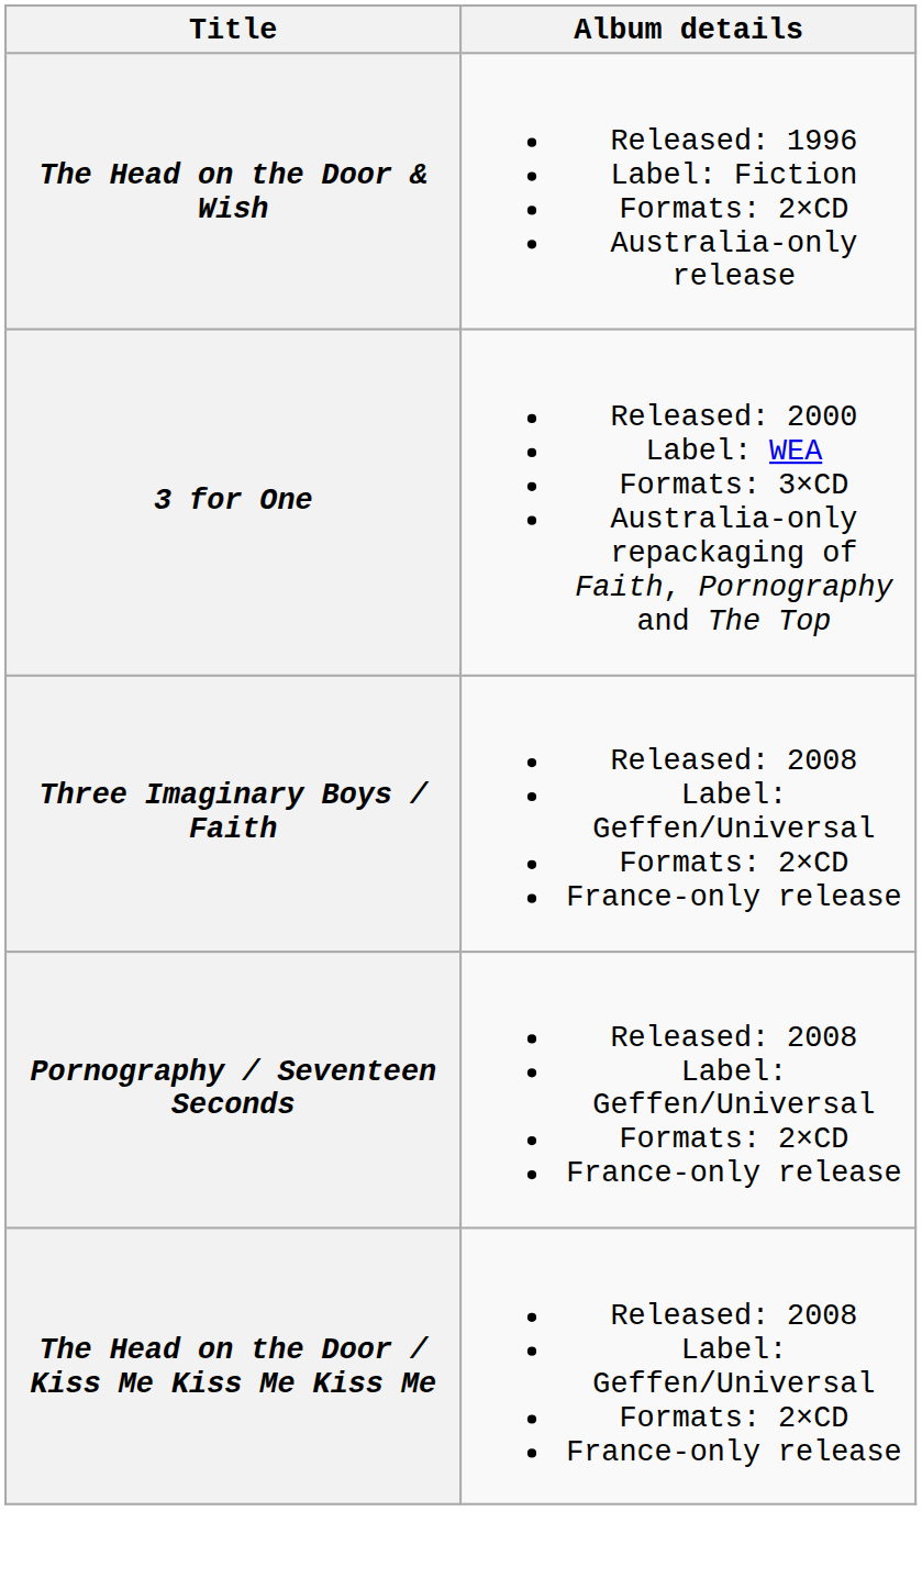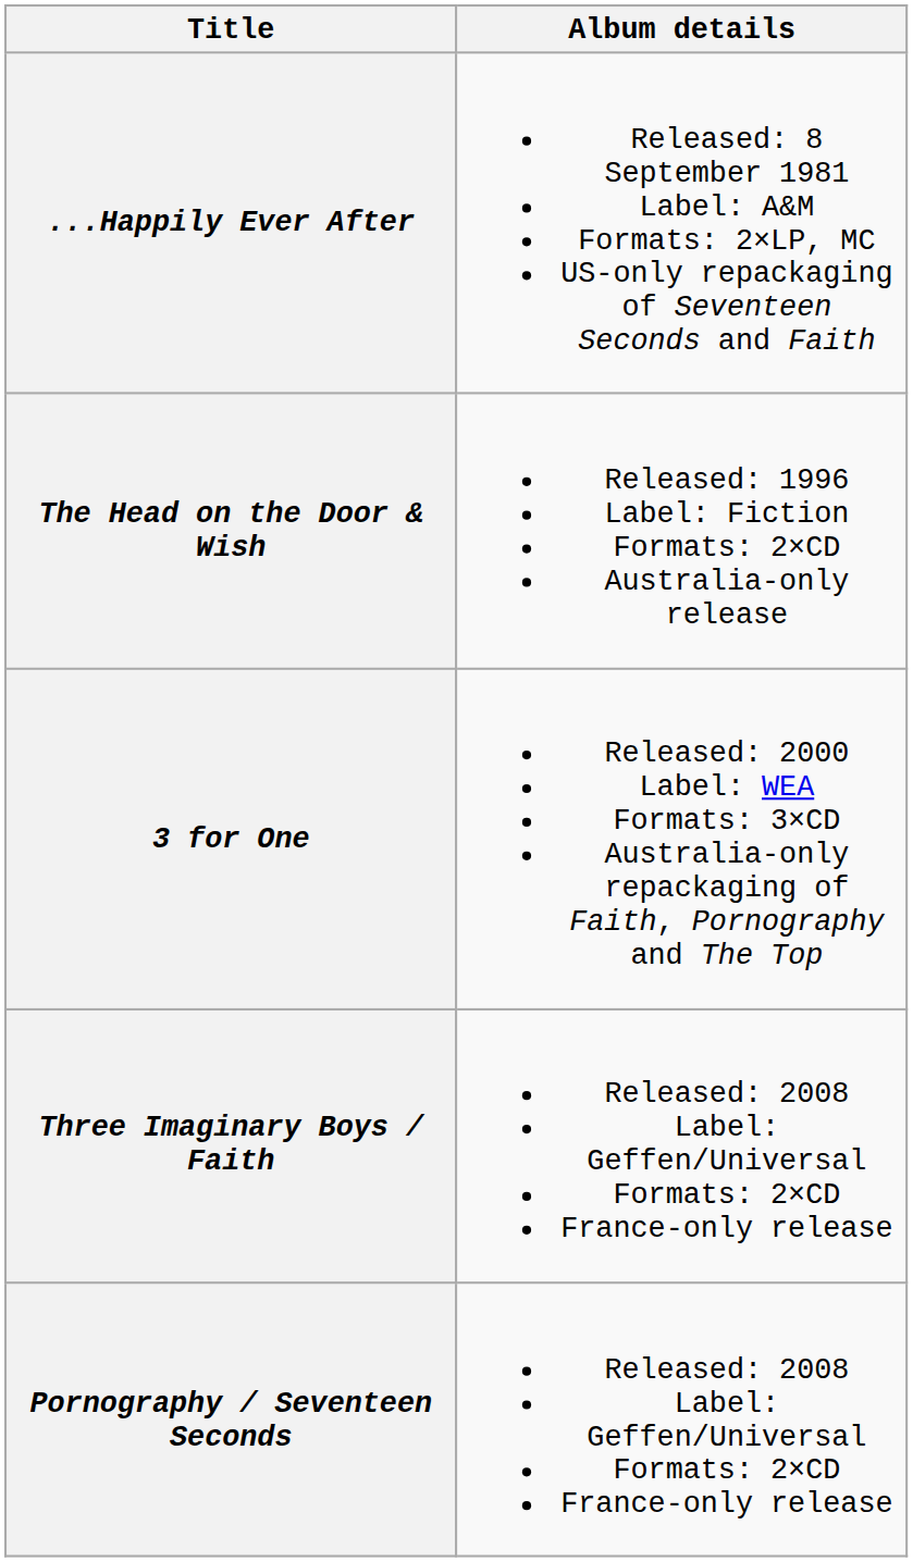+ row: ...Happily Ever After | Released: 8 September 1981 Label: A&M Formats: 2×LP, MC US-only repackaging of Seventeen Seconds and Faith
- row: The Head on the Door / Kiss Me Kiss Me Kiss Me | Released: 2008 Label: Geffen/Universal Formats: 2×CD France-only release
